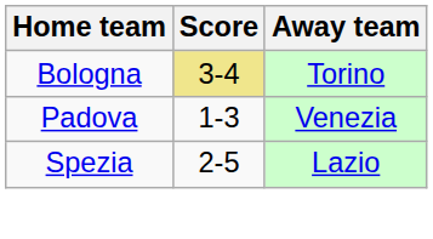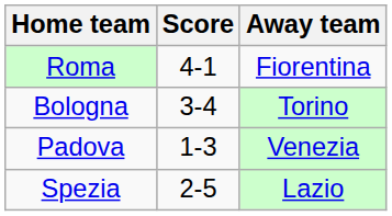+ row: Roma | 4-1 | Fiorentina
Bologna | Score: khaki background -> no background
